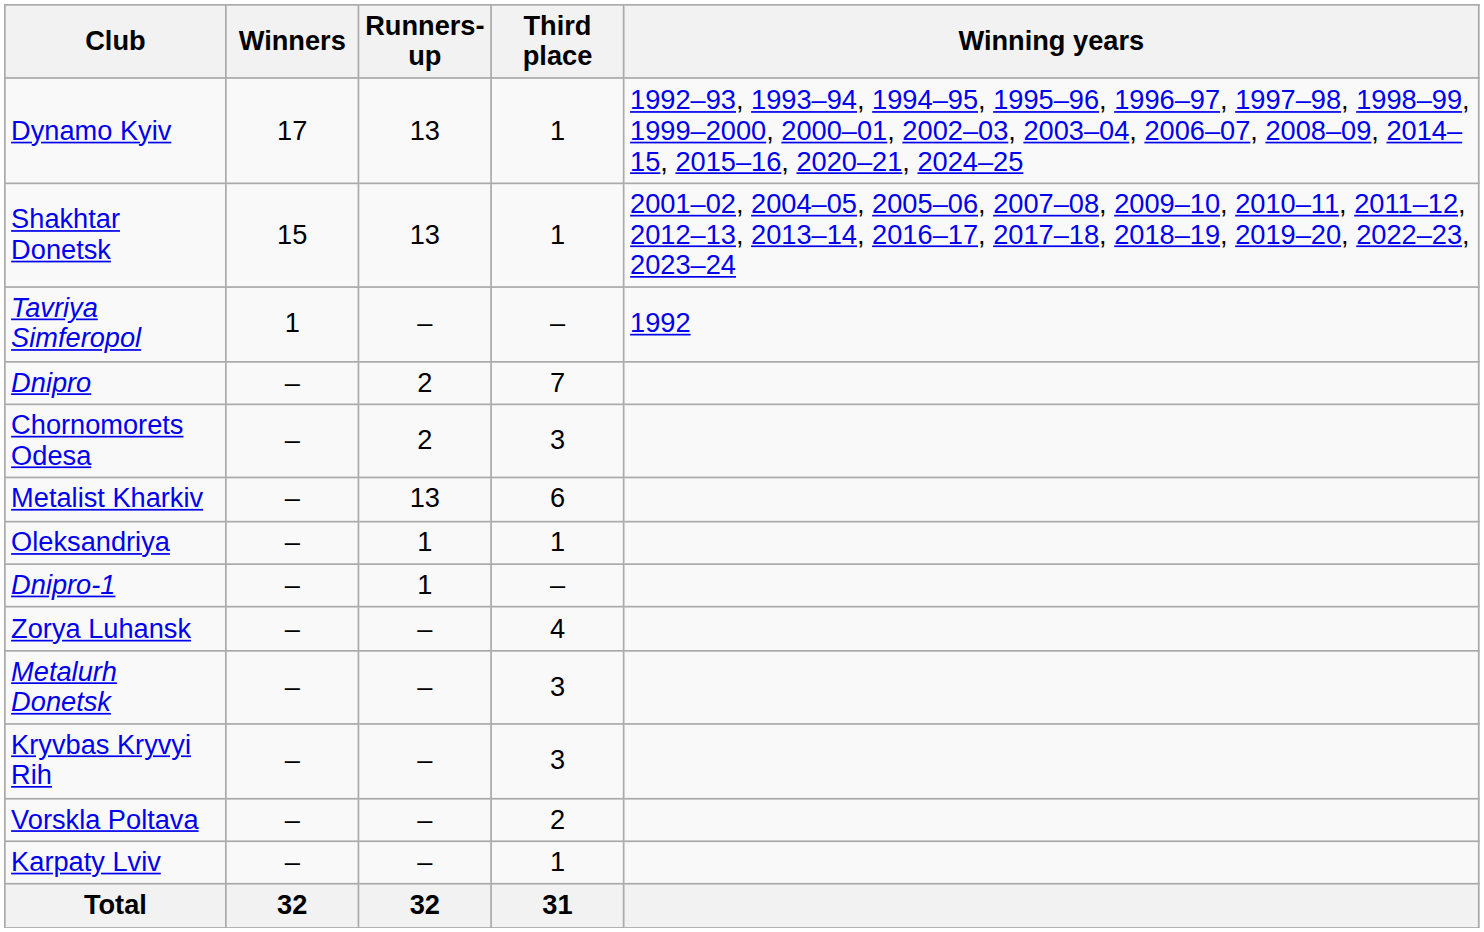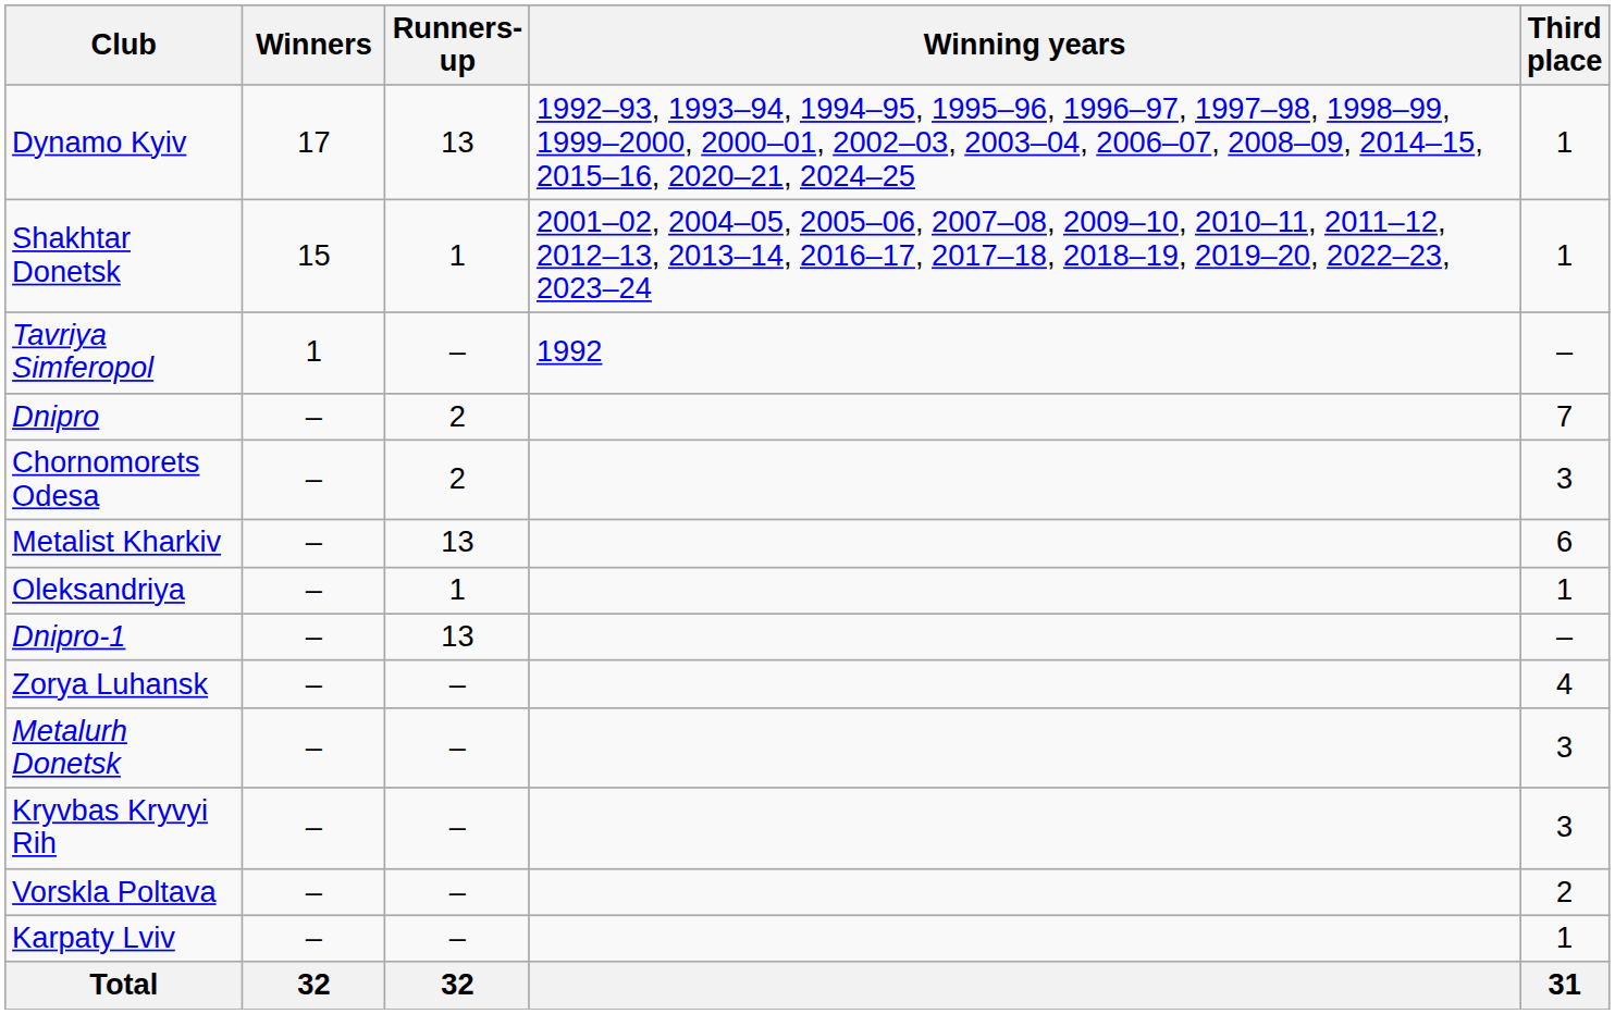columns swapped: Third place <-> Winning years
Shakhtar Donetsk | Runners-up: 13 -> 1
Dnipro-1 | Runners-up: 1 -> 13
